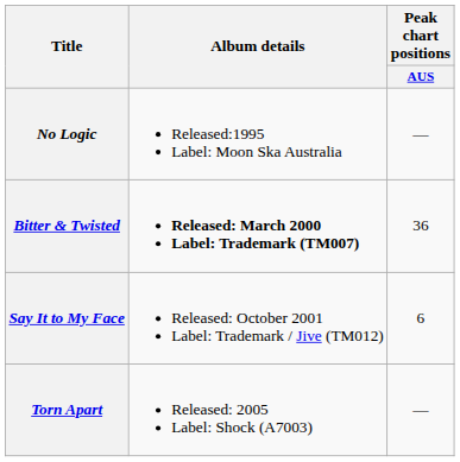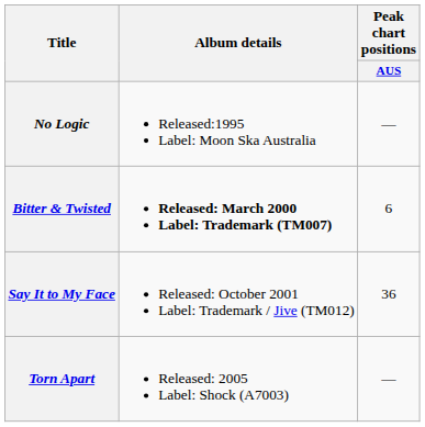Bitter & Twisted | Peak chart positions / AUS: 36 -> 6
Say It to My Face | Peak chart positions / AUS: 6 -> 36
